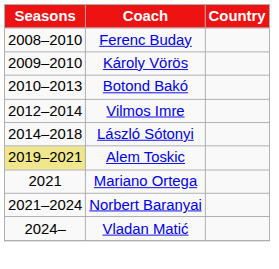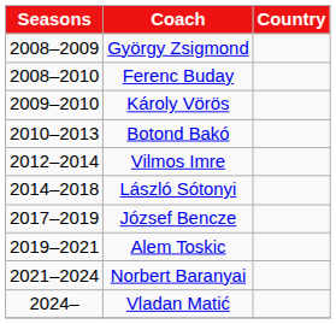+ row: 2008–2009 | György Zsigmond
+ row: 2017–2019 | József Bencze
Alem Toskic | Seasons: khaki background -> no background
- row: 2021 | Mariano Ortega
